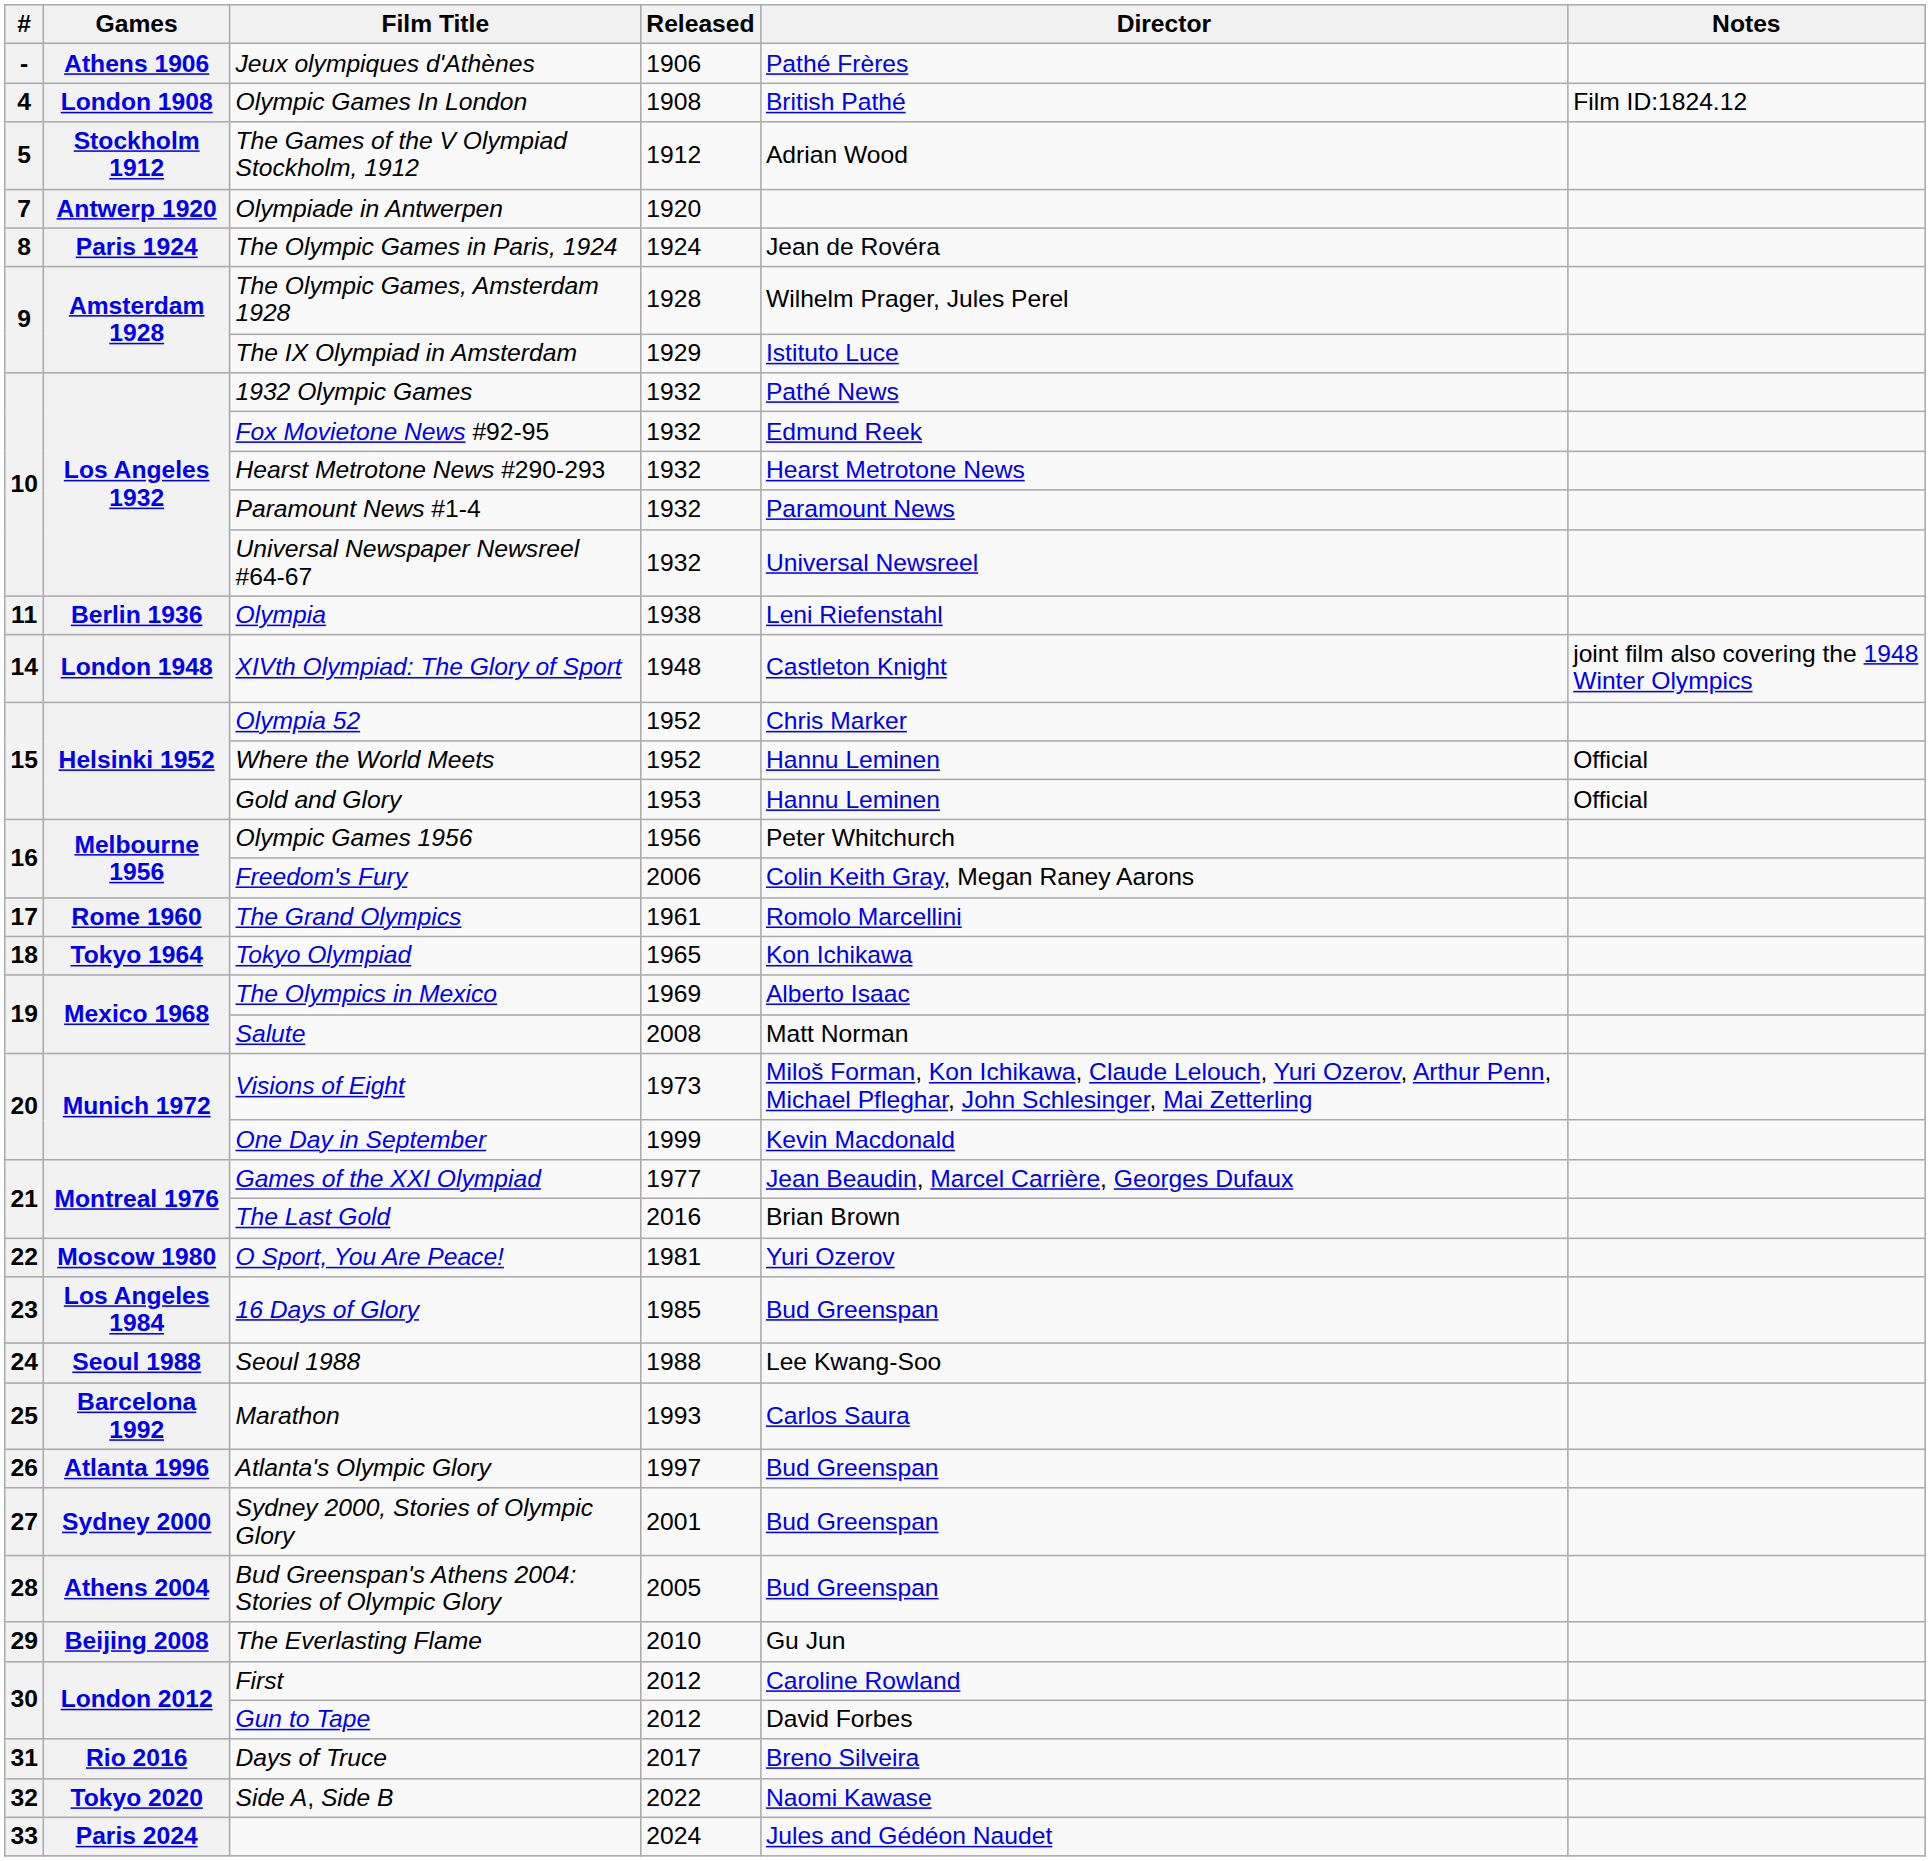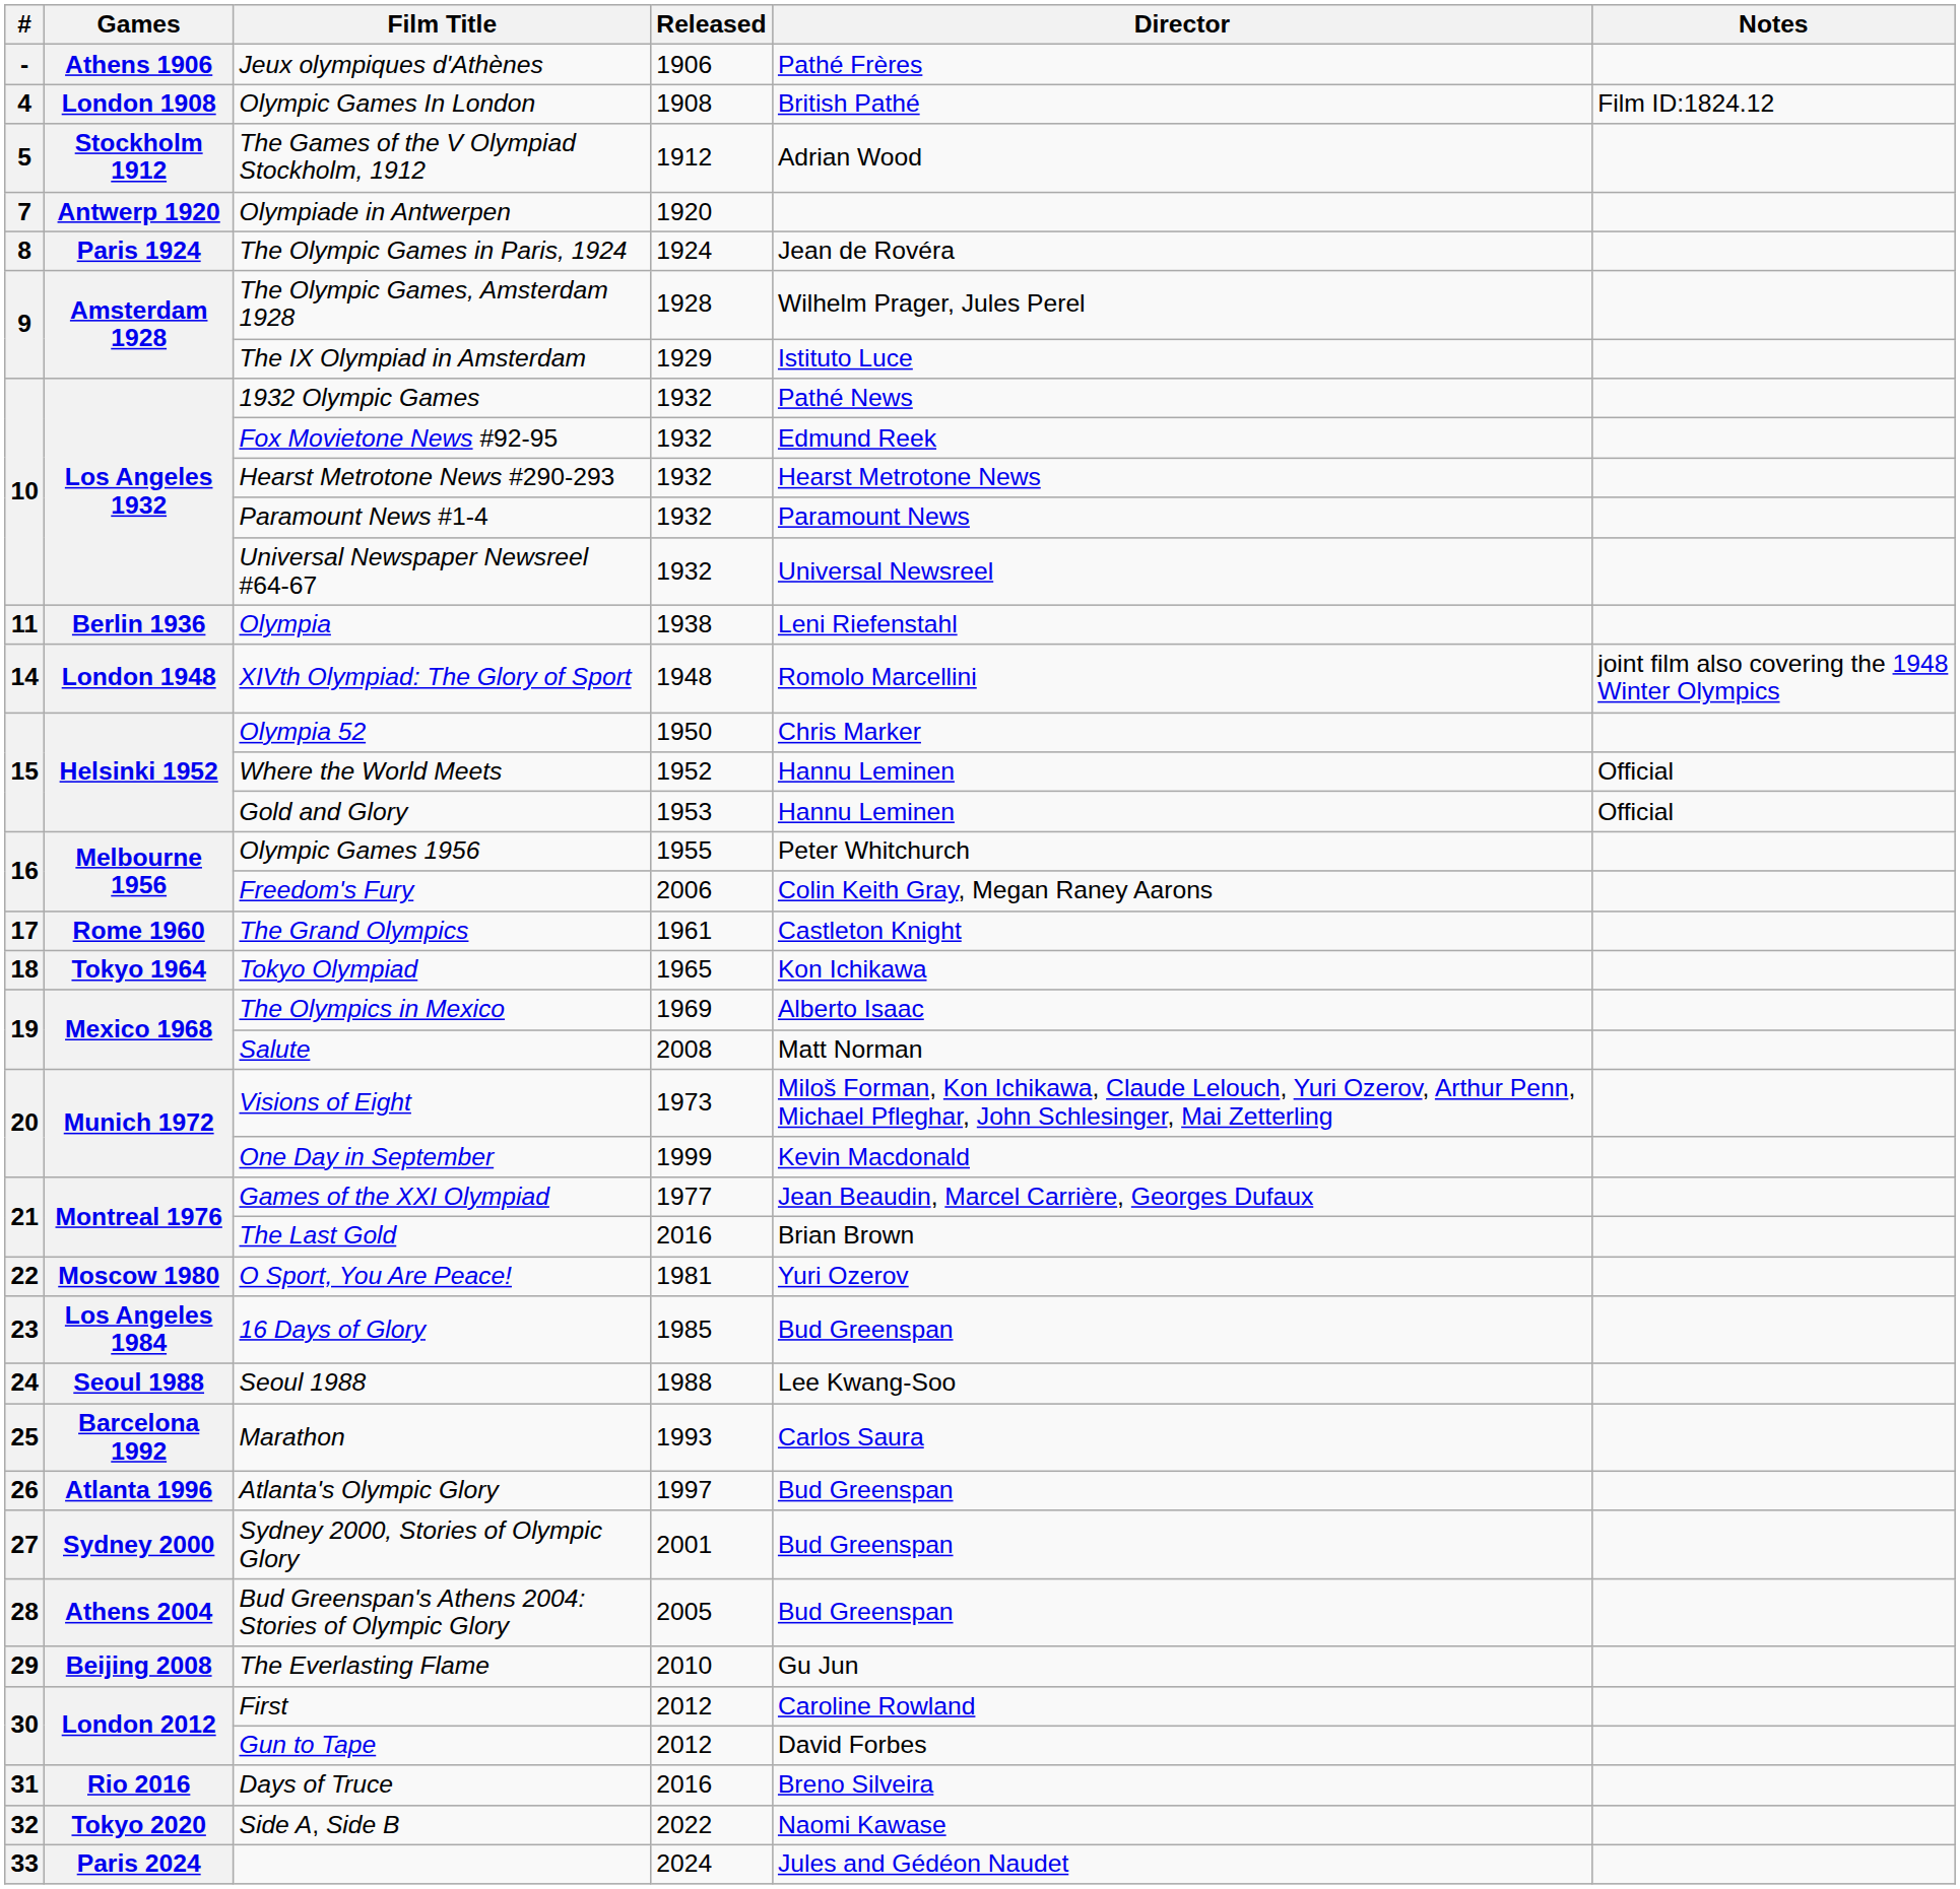XIVth Olympiad: The Glory of Sport | Director: Castleton Knight -> Romolo Marcellini
Olympia 52 | Released: 1952 -> 1950
Olympic Games 1956 | Released: 1956 -> 1955
The Grand Olympics | Director: Romolo Marcellini -> Castleton Knight
Days of Truce | Released: 2017 -> 2016
